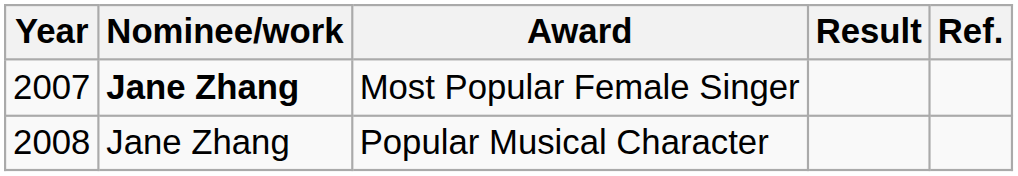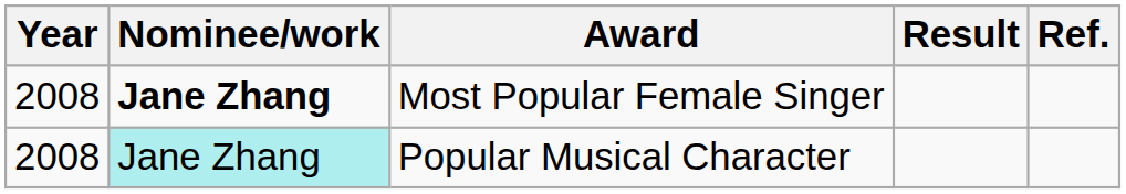Most Popular Female Singer | Year: 2007 -> 2008
Popular Musical Character | Nominee/work: no background -> paleturquoise background
